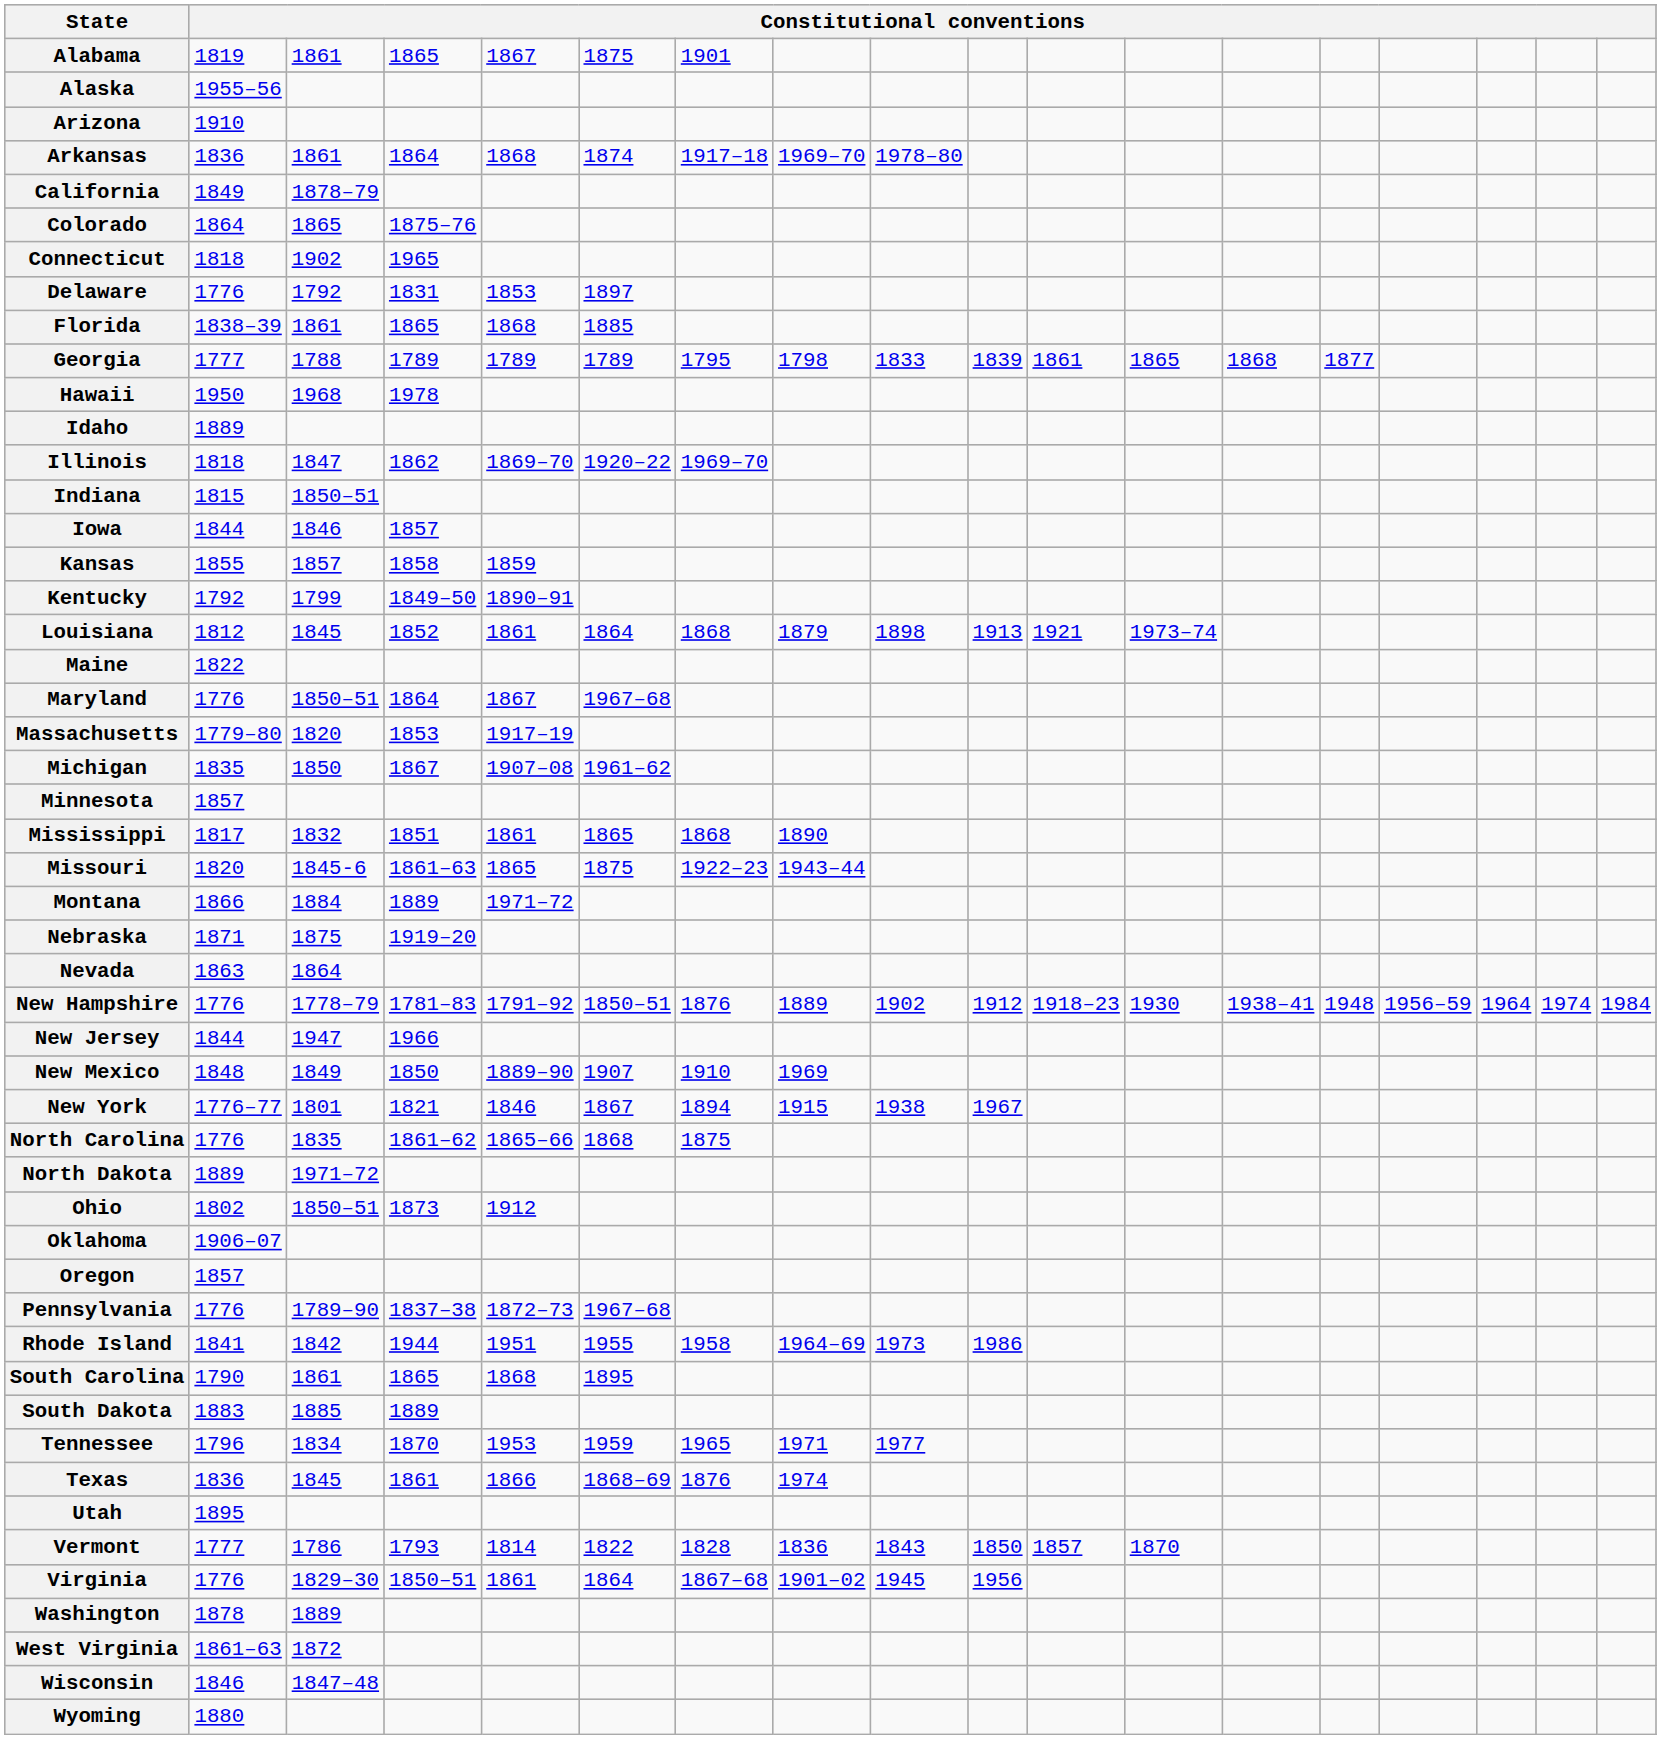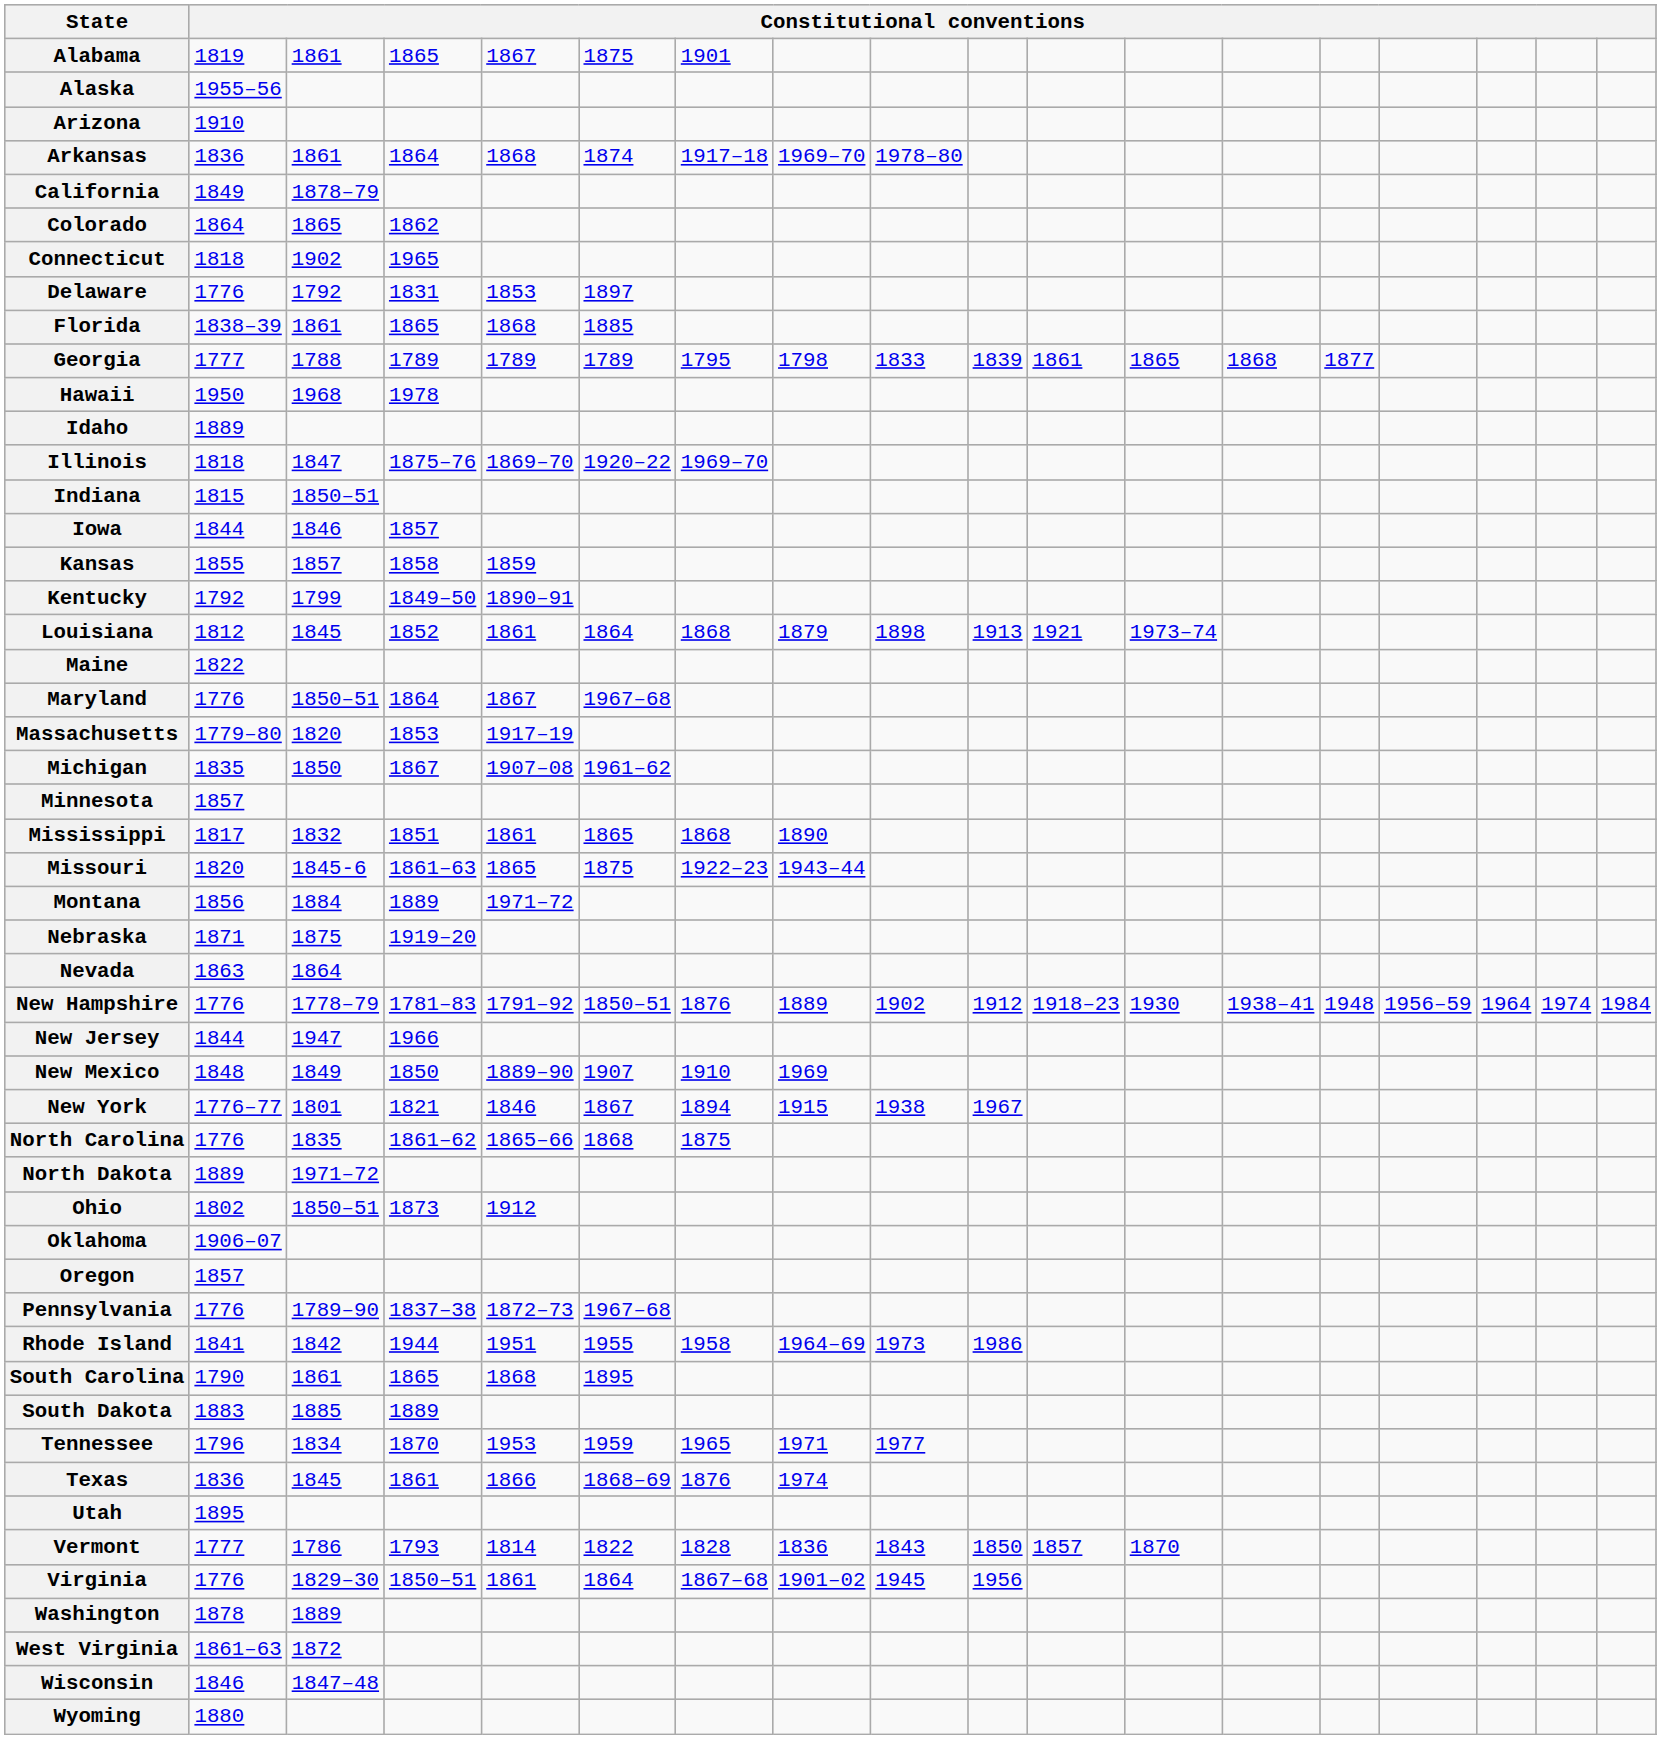Colorado | column 4: 1875–76 -> 1862
Illinois | column 4: 1862 -> 1875–76
Montana | column 2: 1866 -> 1856
